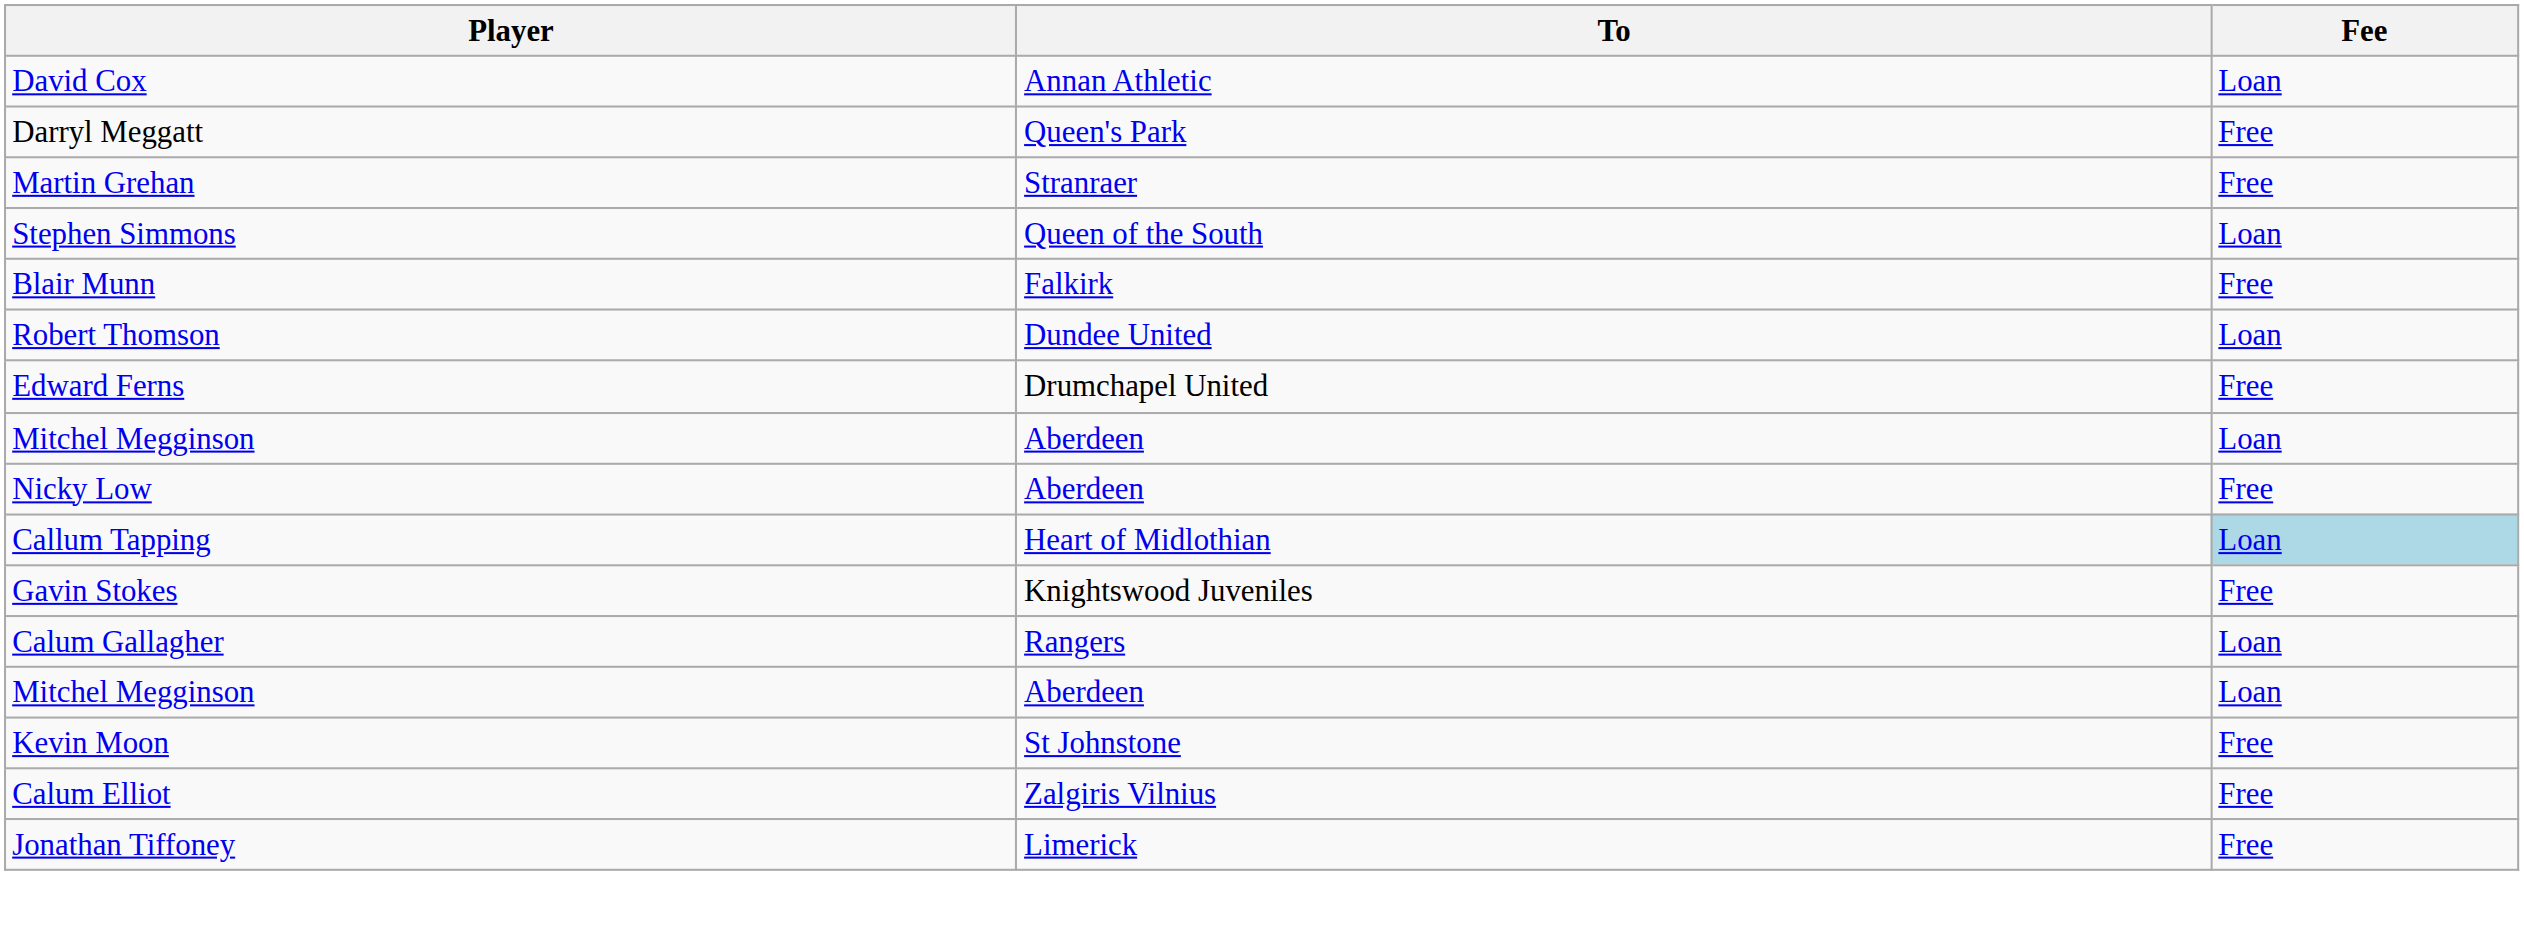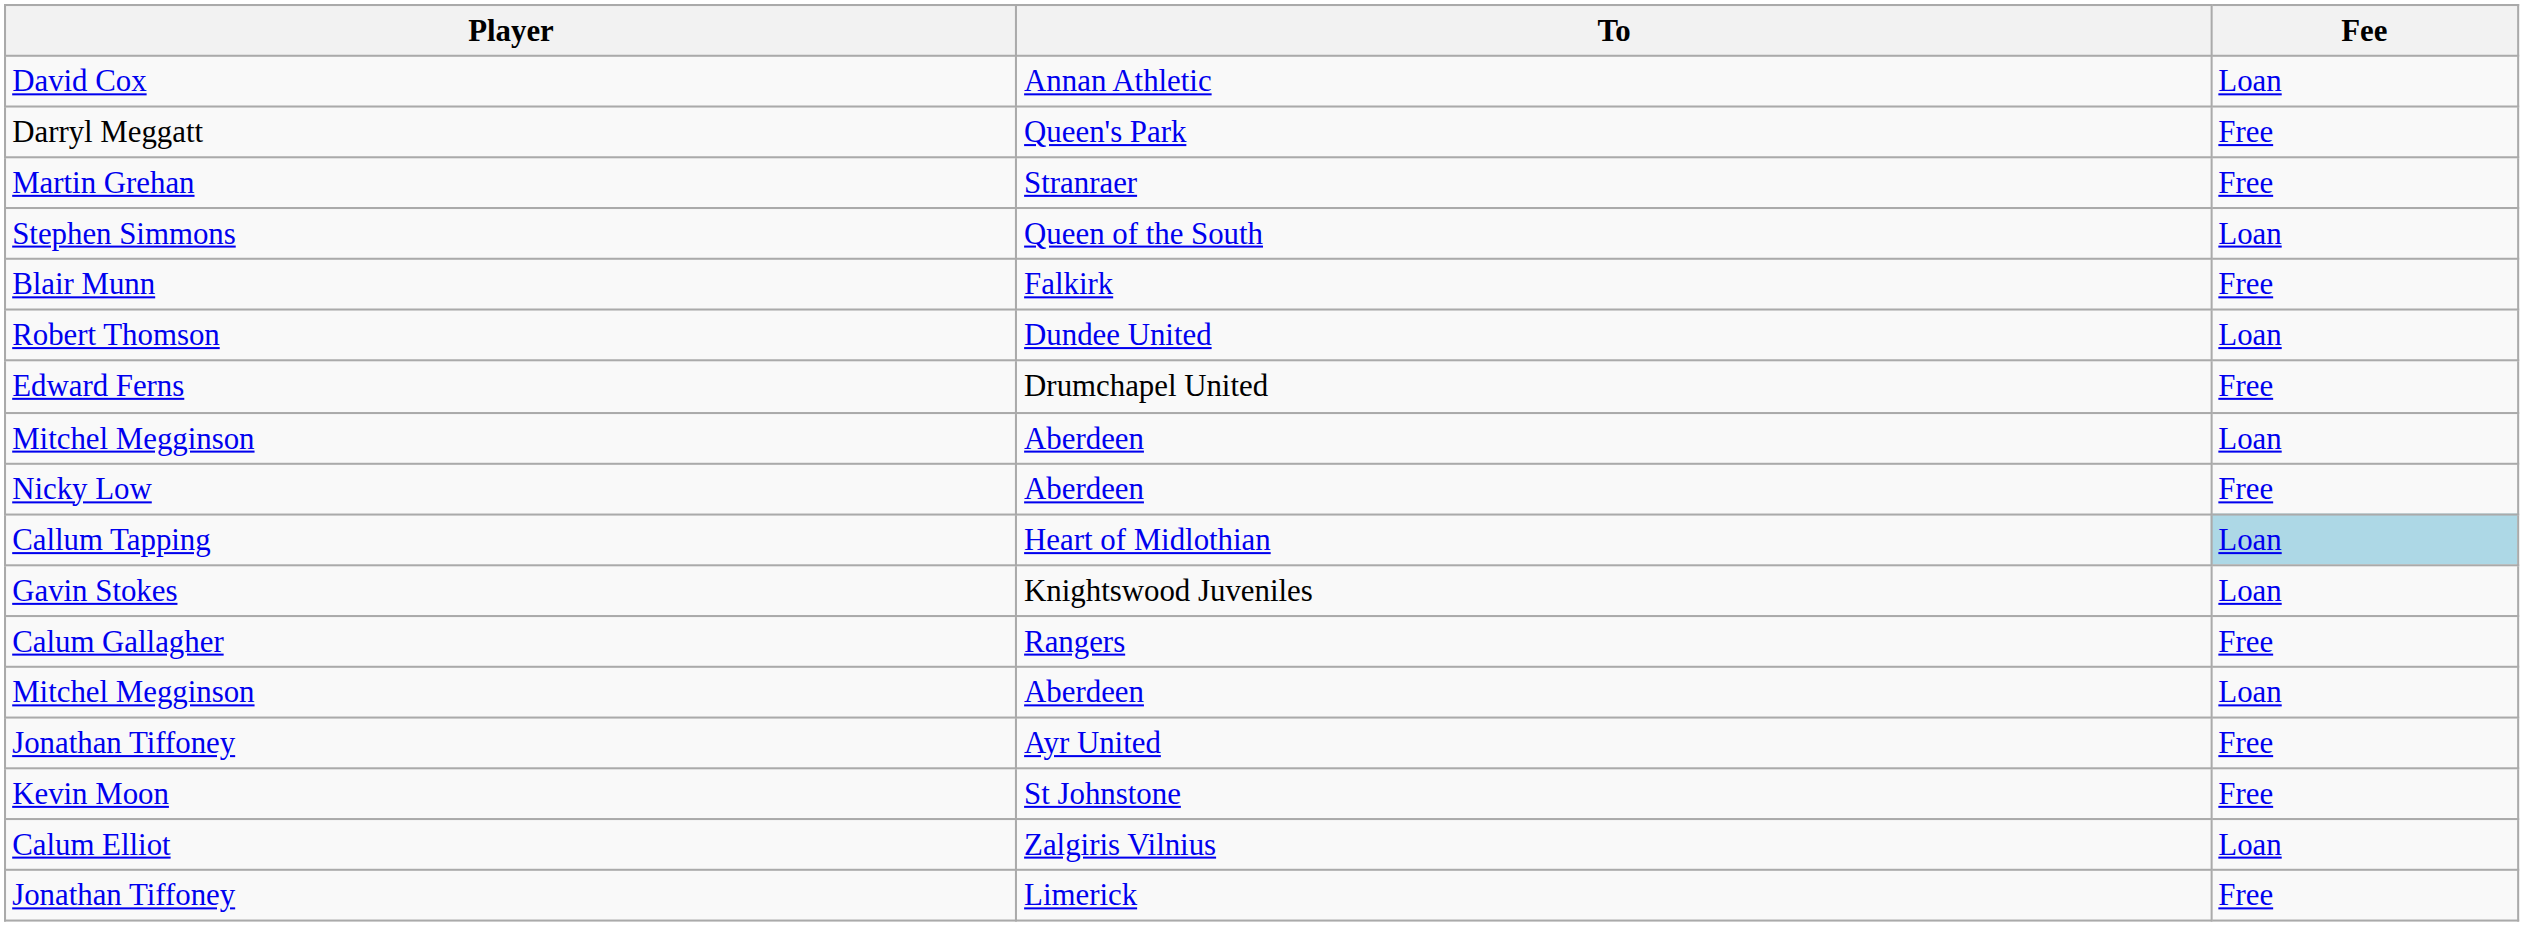Gavin Stokes | Fee: Free -> Loan
Calum Gallagher | Fee: Loan -> Free
+ row: Jonathan Tiffoney | Ayr United | Free
Calum Elliot | Fee: Free -> Loan
